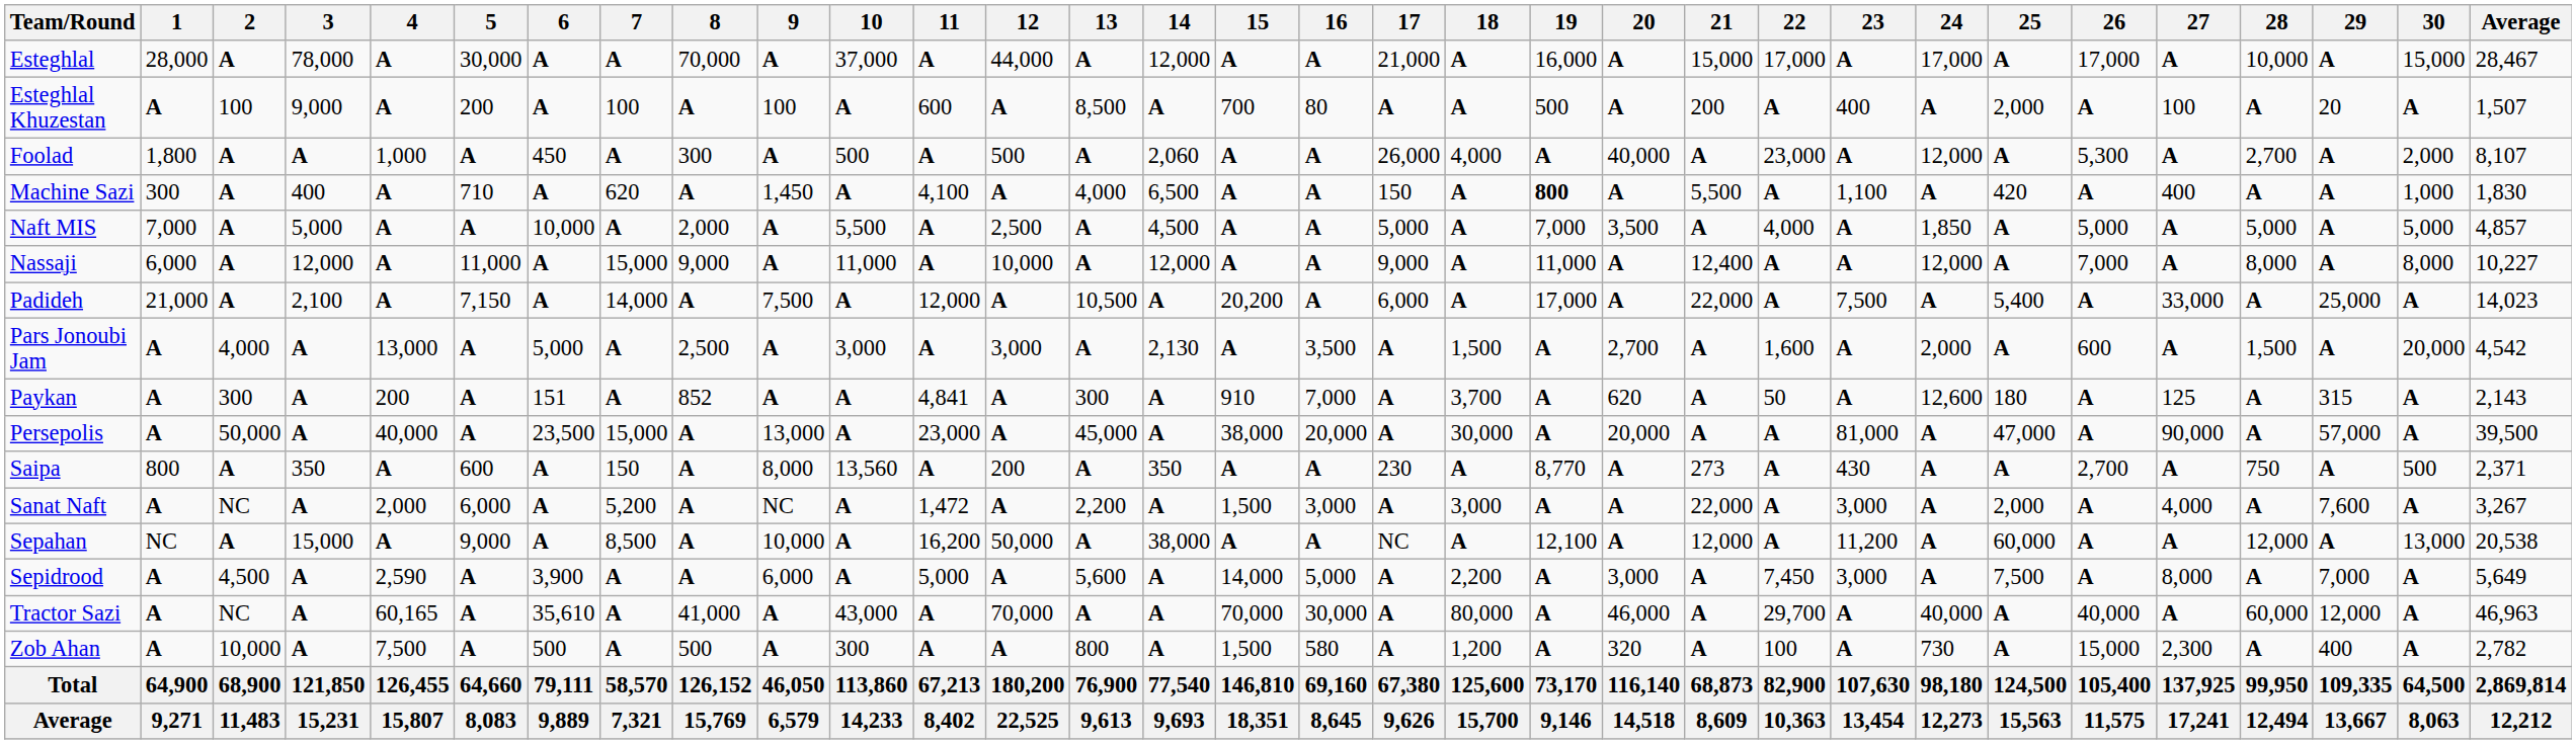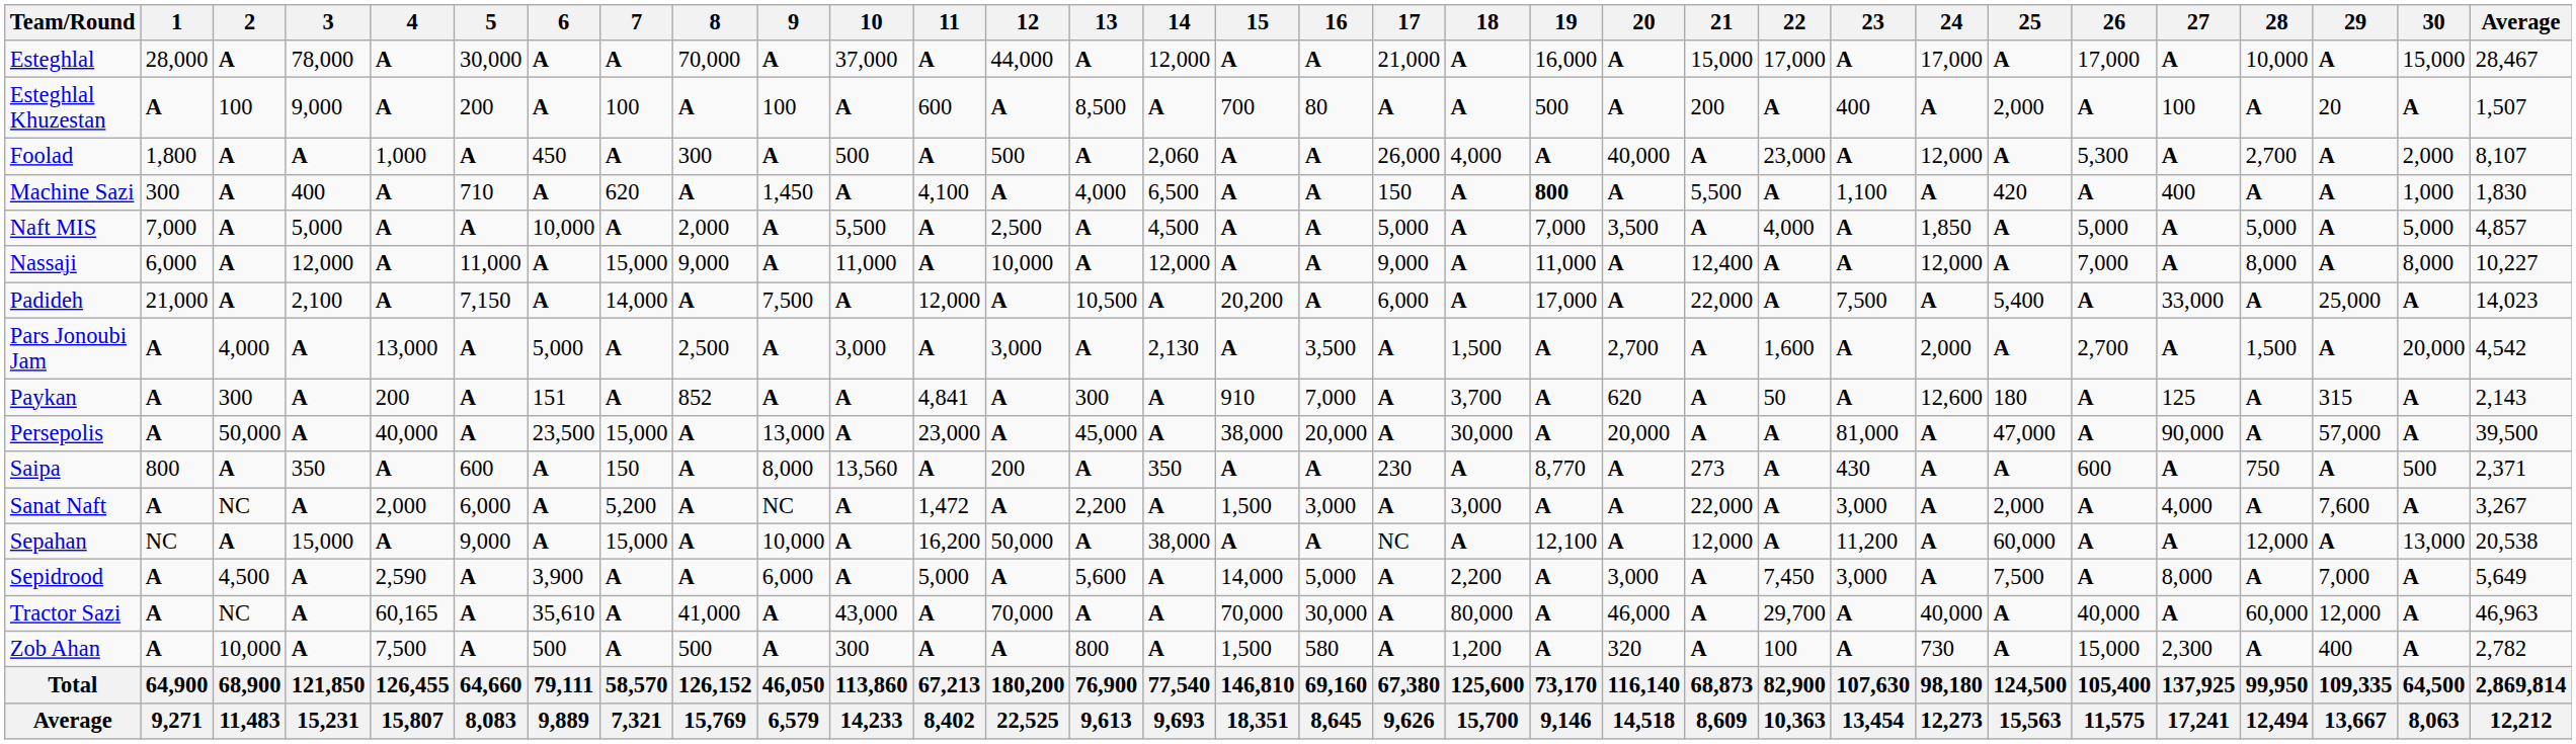Pars Jonoubi Jam | 26: 600 -> 2,700
Saipa | 26: 2,700 -> 600
Sepahan | 7: 8,500 -> 15,000
